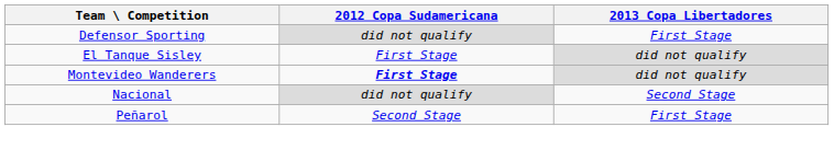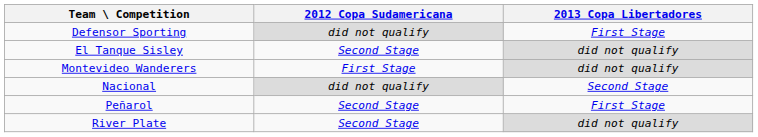El Tanque Sisley | 2012 Copa Sudamericana: First Stage -> Second Stage
Montevideo Wanderers | 2012 Copa Sudamericana: bold -> normal
+ row: River Plate | Second Stage | did not qualify
